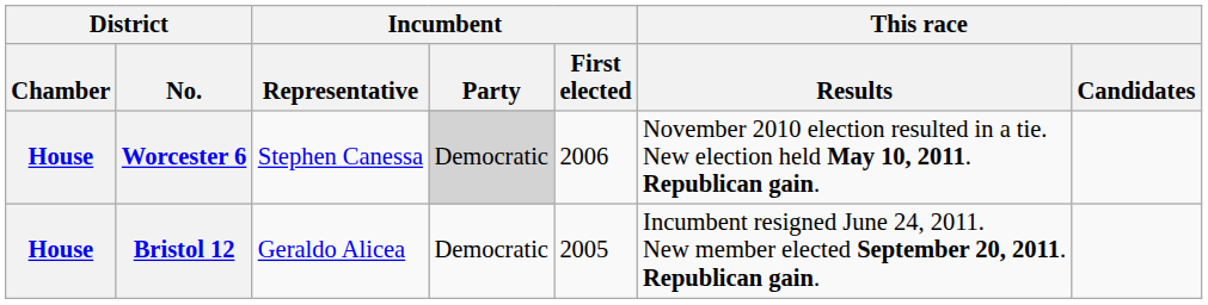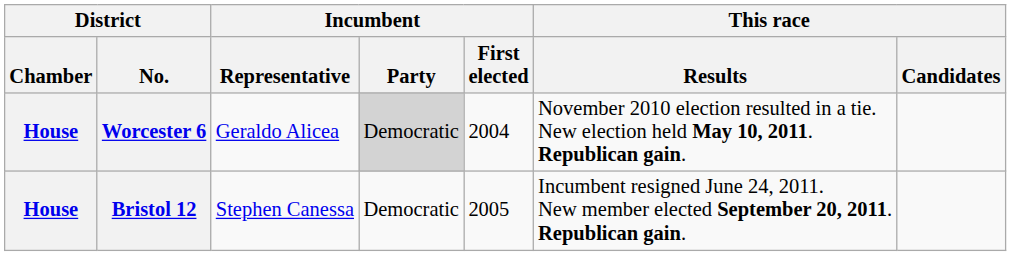Worcester 6 | Incumbent / Representative: Stephen Canessa -> Geraldo Alicea
Worcester 6 | Incumbent / First elected: 2006 -> 2004
Bristol 12 | Incumbent / Representative: Geraldo Alicea -> Stephen Canessa
